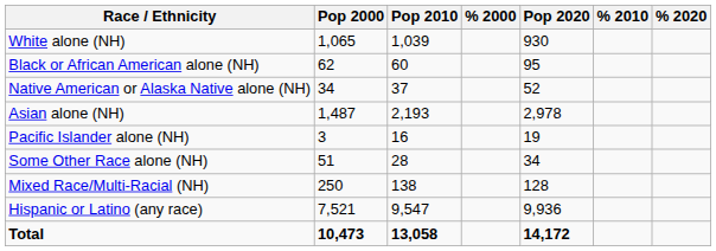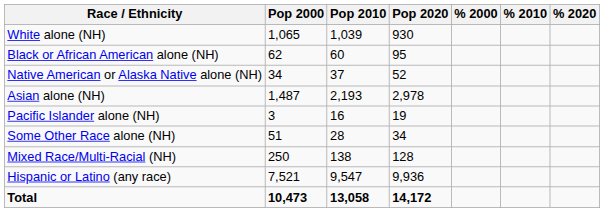columns swapped: Pop 2020 <-> % 2000
